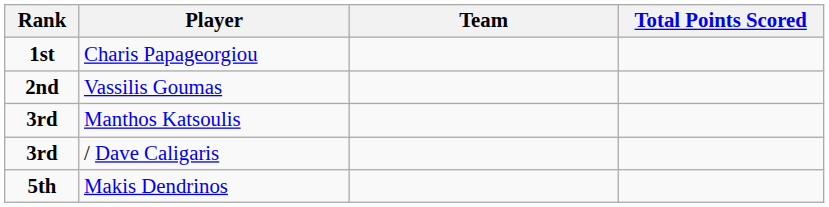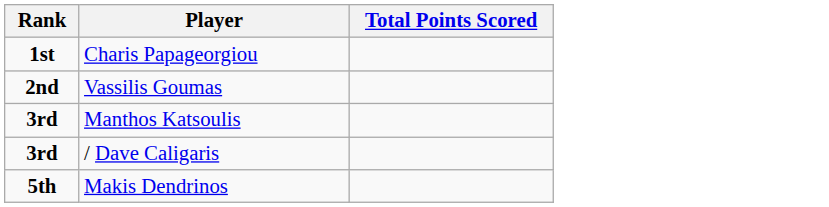- column: Team
